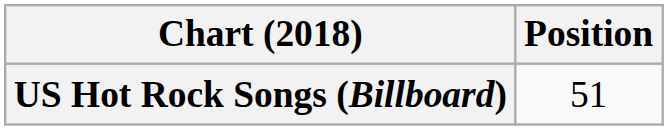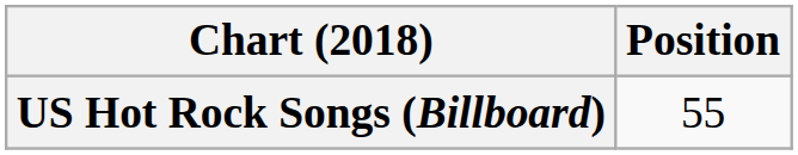US Hot Rock Songs (Billboard) | Position: 51 -> 55
